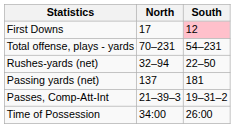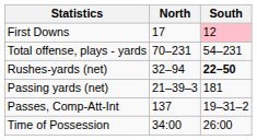Rushes-yards (net) | South: normal -> bold
Passing yards (net) | North: 137 -> 21–39–3
Passes, Comp-Att-Int | North: 21–39–3 -> 137
